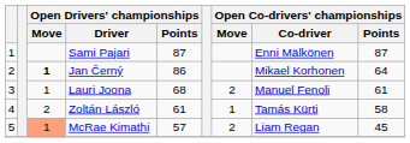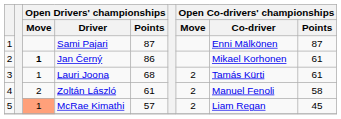Jan Černý | Open Co-drivers' championships / Points: 64 -> 61
Lauri Joona | Open Co-drivers' championships / Co-driver: Manuel Fenoli -> Tamás Kürti
Zoltán László | Open Co-drivers' championships / Move: 1 -> 2
Zoltán László | Open Co-drivers' championships / Co-driver: Tamás Kürti -> Manuel Fenoli
